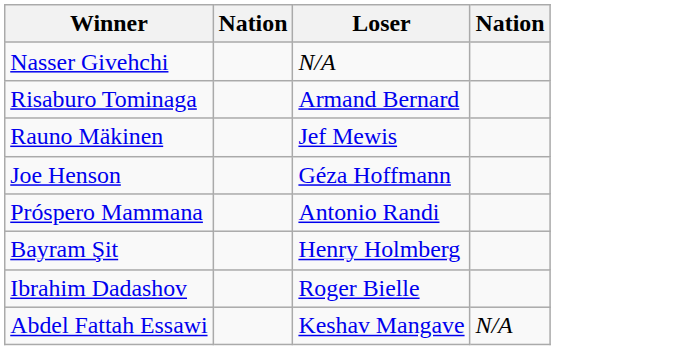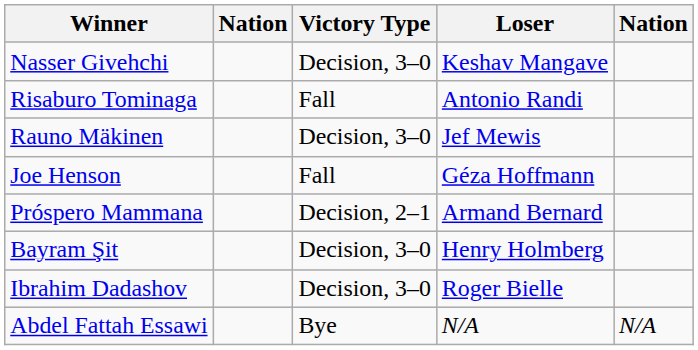+ column: Victory Type | Decision, 3–0 | Fall | Decision, 3–0 | Fall | Decision, 2–1 | Decision, 3–0 | Decision, 3–0 | Bye
Nasser Givehchi | Loser: N/A -> Keshav Mangave
Risaburo Tominaga | Loser: Armand Bernard -> Antonio Randi
Próspero Mammana | Loser: Antonio Randi -> Armand Bernard
Abdel Fattah Essawi | Loser: Keshav Mangave -> N/A
